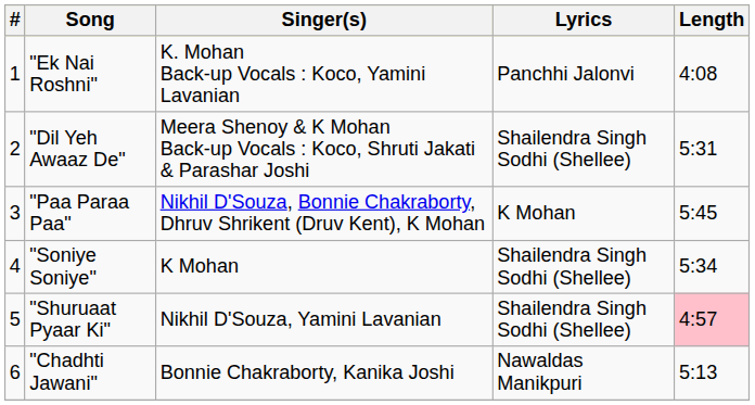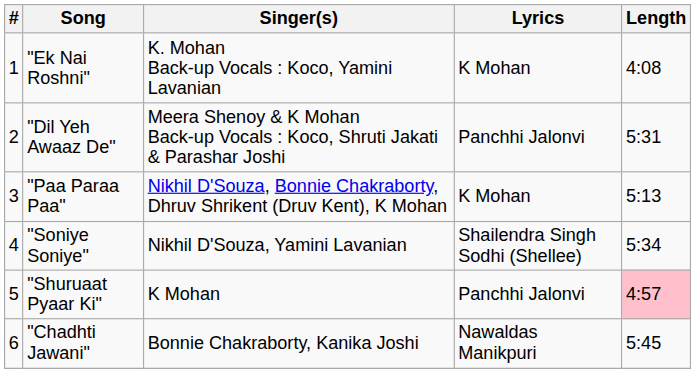"Ek Nai Roshni" | Lyrics: Panchhi Jalonvi -> K Mohan
"Dil Yeh Awaaz De" | Lyrics: Shailendra Singh Sodhi (Shellee) -> Panchhi Jalonvi
"Paa Paraa Paa" | Length: 5:45 -> 5:13
"Soniye Soniye" | Singer(s): K Mohan -> Nikhil D'Souza, Yamini Lavanian
"Shuruaat Pyaar Ki" | Singer(s): Nikhil D'Souza, Yamini Lavanian -> K Mohan
"Shuruaat Pyaar Ki" | Lyrics: Shailendra Singh Sodhi (Shellee) -> Panchhi Jalonvi
"Chadhti Jawani" | Length: 5:13 -> 5:45
